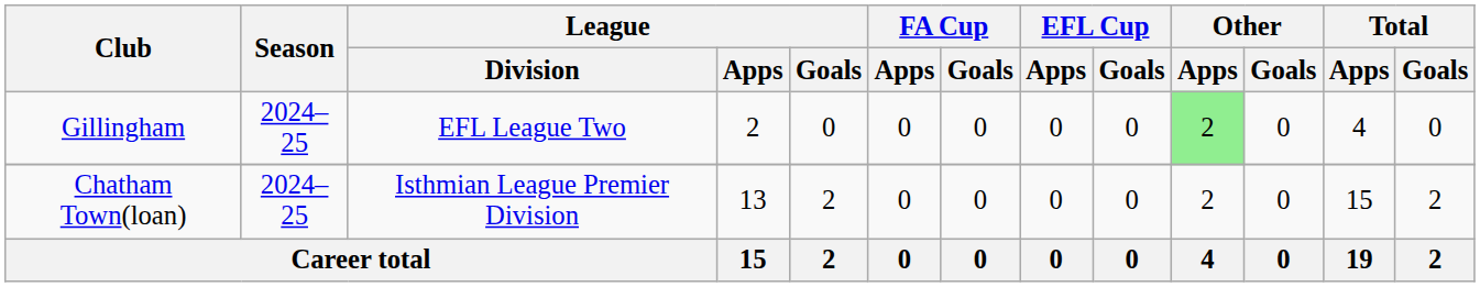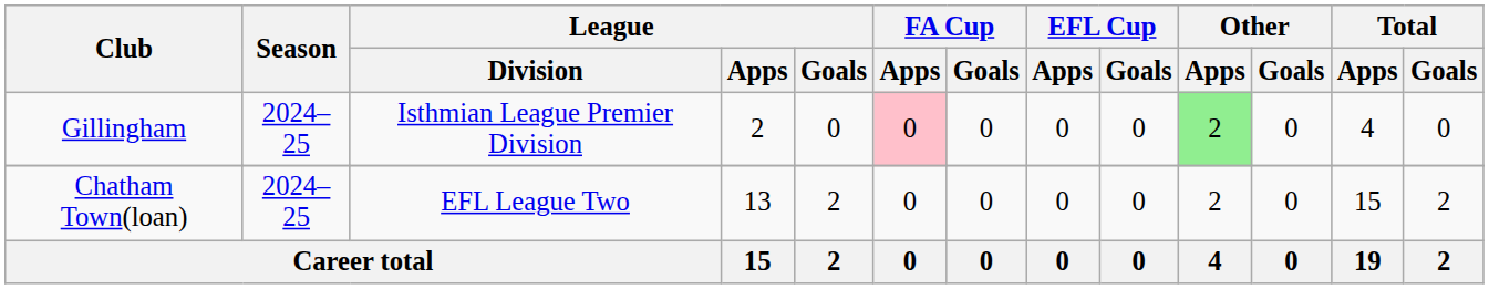Gillingham | League / Division: EFL League Two -> Isthmian League Premier Division
Gillingham | FA Cup / Apps: no background -> pink background
Chatham Town(loan) | League / Division: Isthmian League Premier Division -> EFL League Two
